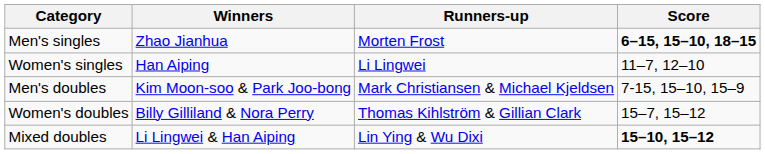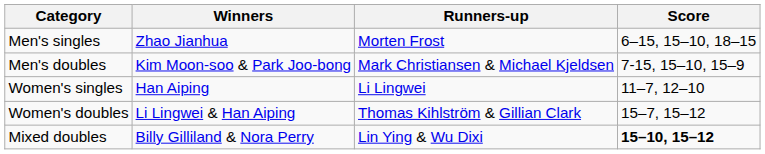Men's singles | Score: bold -> normal
rows swapped: Women's singles <-> Men's doubles
Women's doubles | Winners: Billy Gilliland & Nora Perry -> Li Lingwei & Han Aiping
Mixed doubles | Winners: Li Lingwei & Han Aiping -> Billy Gilliland & Nora Perry
